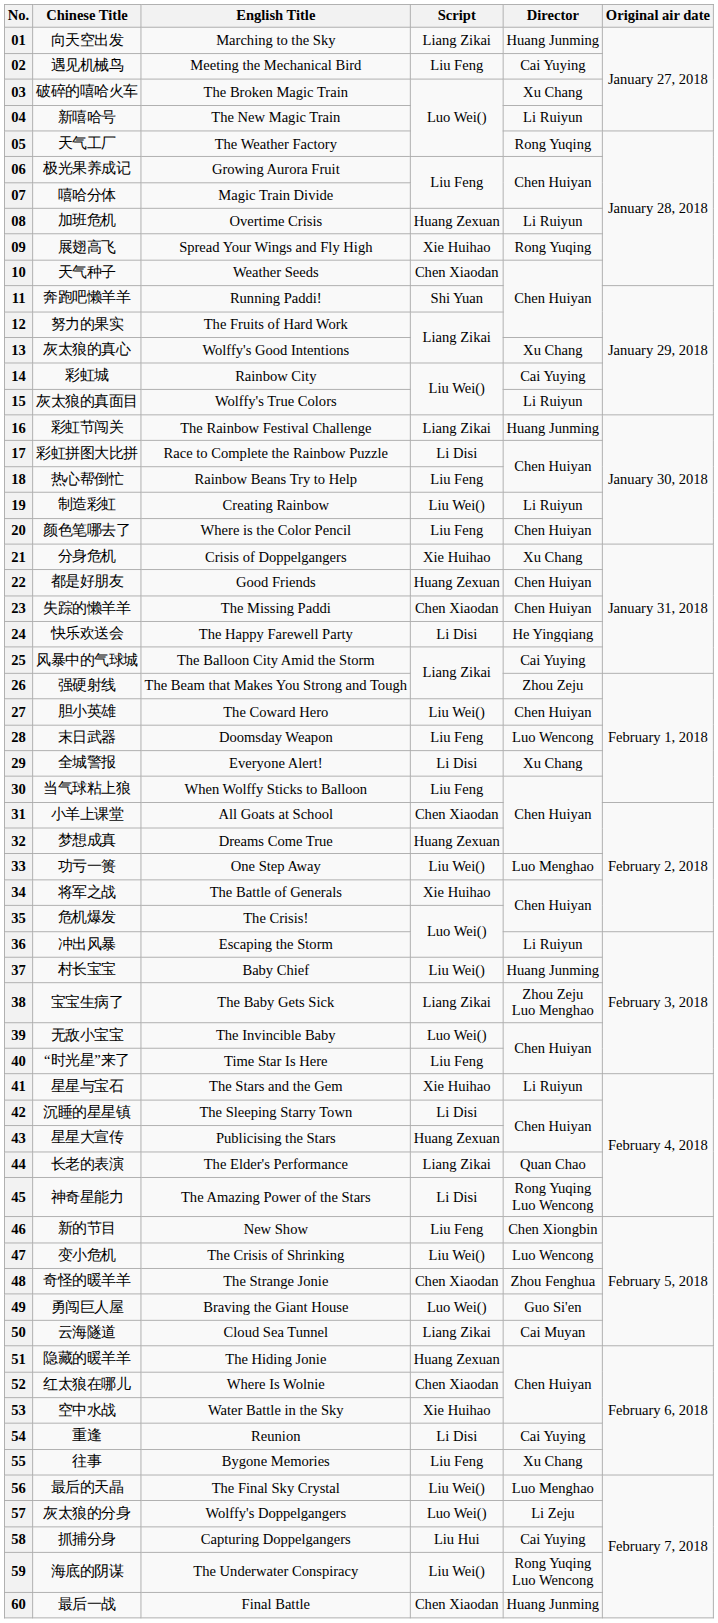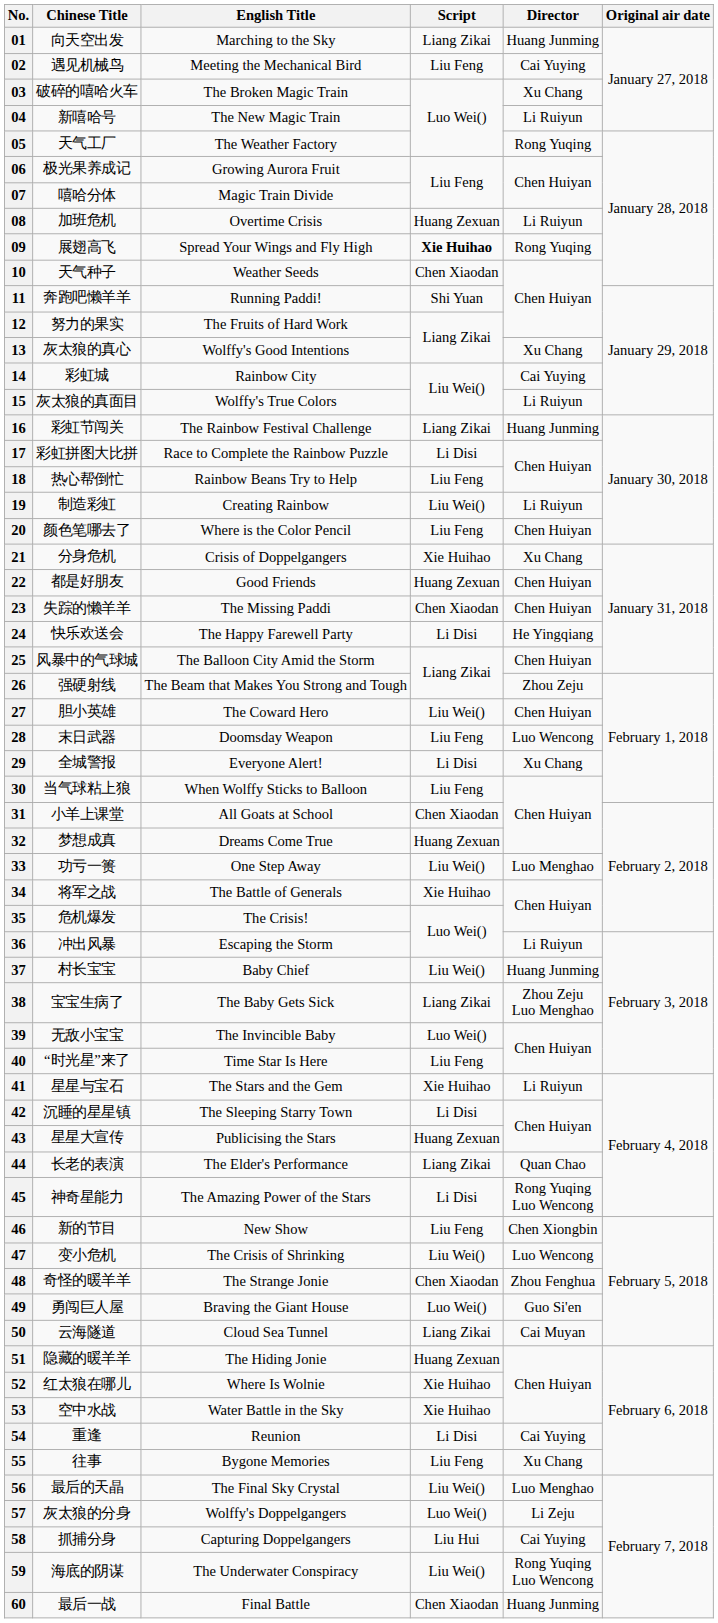09 | Script: normal -> bold
25 | Director: Cai Yuying -> Chen Huiyan
52 | Script: Chen Xiaodan -> Xie Huihao
